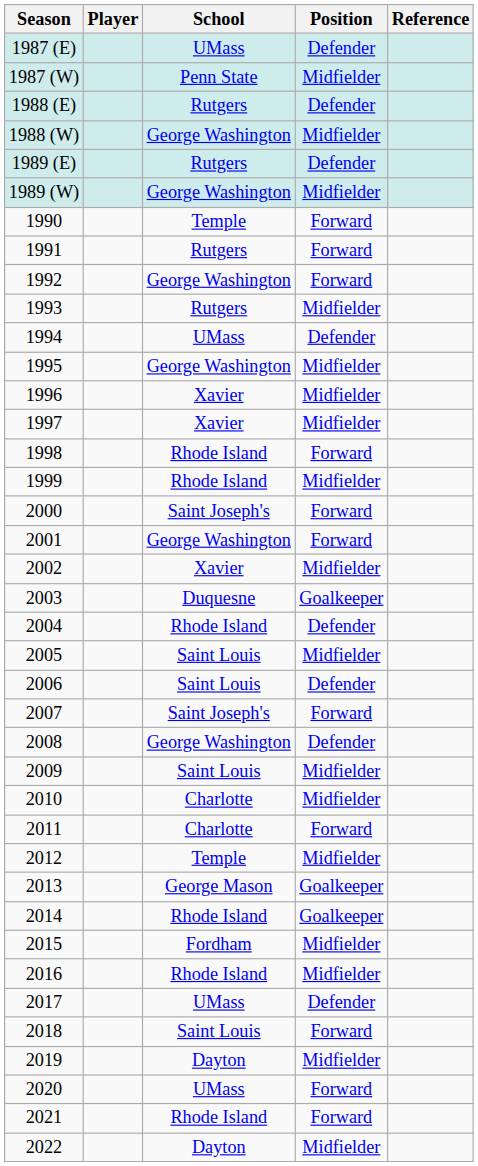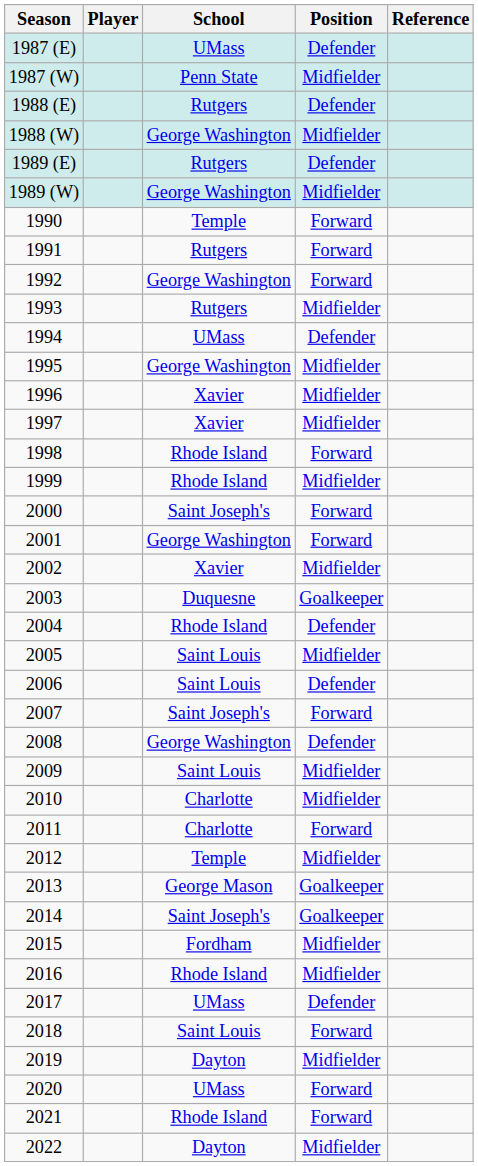2014 | School: Rhode Island -> Saint Joseph's
